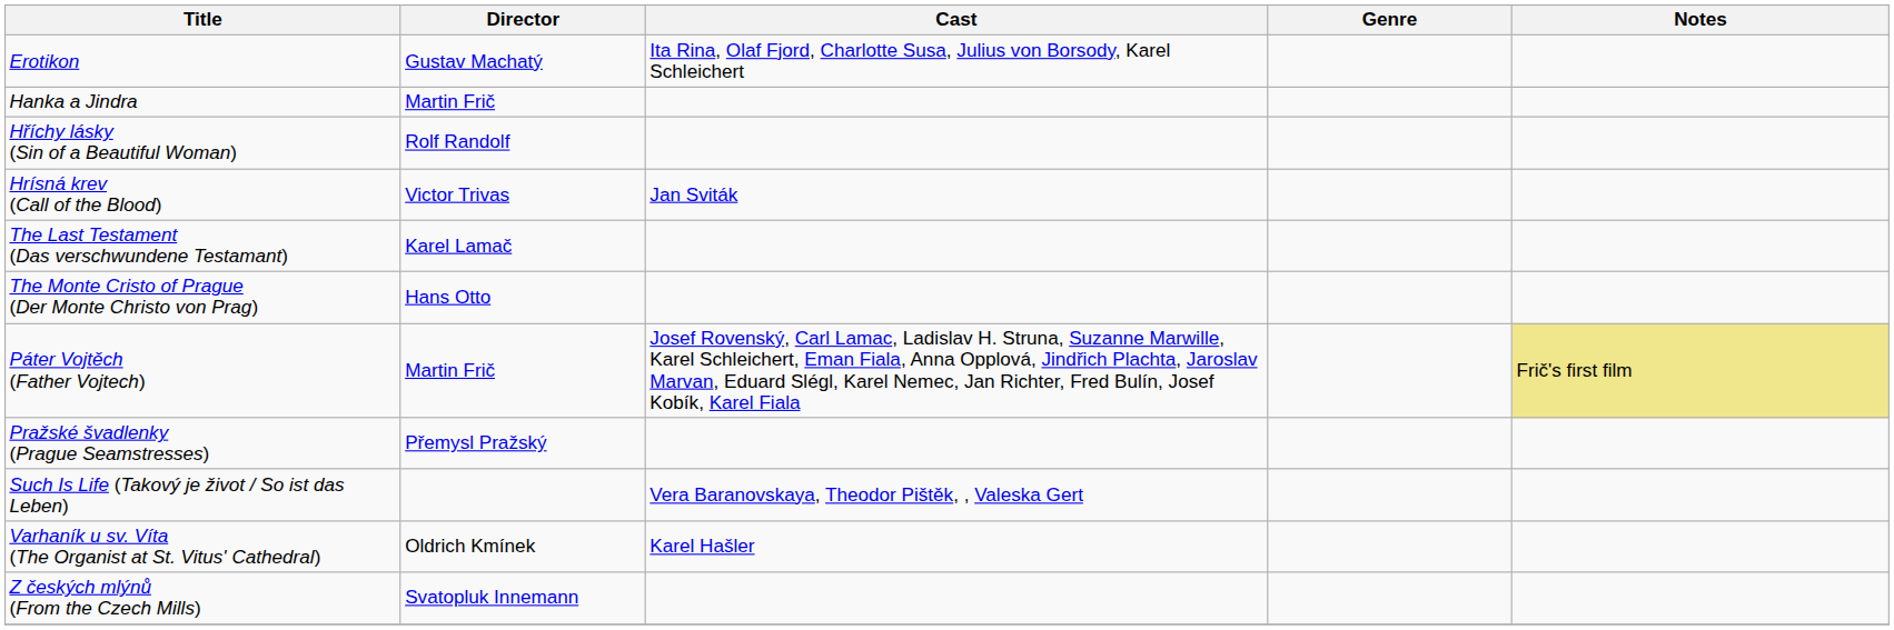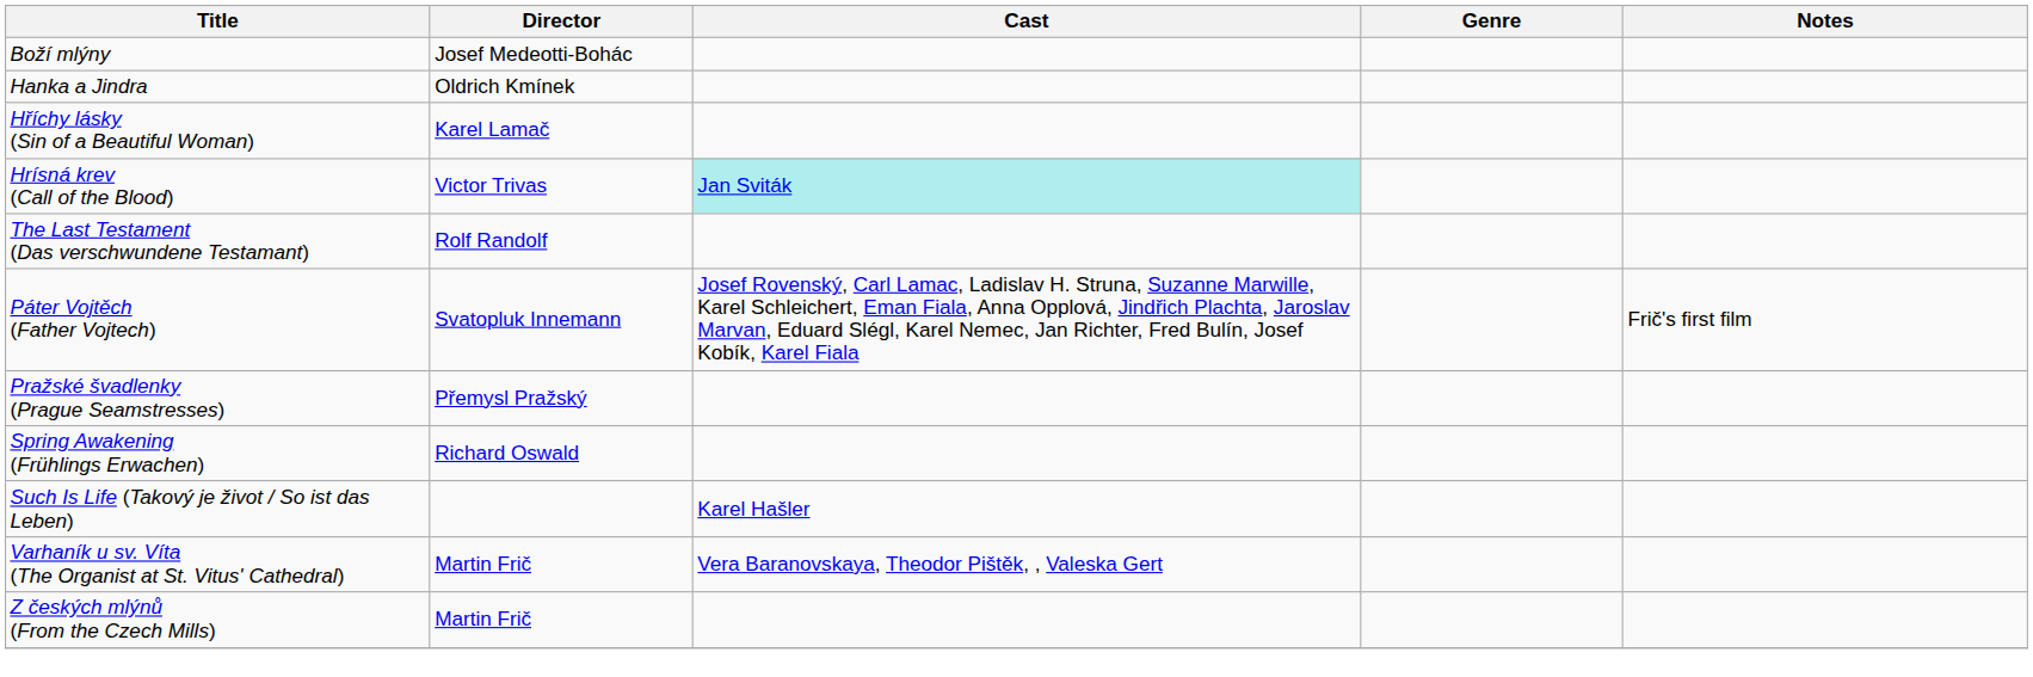+ row: Boží mlýny | Josef Medeotti-Bohác
- row: Erotikon | Gustav Machatý | Ita Rina, Olaf Fjord, Charlotte Susa, Julius von Borsody, Karel Schleichert
Hanka a Jindra | Director: Martin Frič -> Oldrich Kmínek
Hříchy lásky (Sin of a Beautiful Woman) | Director: Rolf Randolf -> Karel Lamač
Hrísná krev (Call of the Blood) | Cast: no background -> paleturquoise background
The Last Testament (Das verschwundene Testamant) | Director: Karel Lamač -> Rolf Randolf
- row: The Monte Cristo of Prague (Der Monte Christo von Prag) | Hans Otto
Páter Vojtěch (Father Vojtech) | Director: Martin Frič -> Svatopluk Innemann
Páter Vojtěch (Father Vojtech) | Notes: khaki background -> no background
+ row: Spring Awakening (Frühlings Erwachen) | Richard Oswald
Such Is Life (Takový je život / So ist das Leben) | Cast: Vera Baranovskaya, Theodor Pištěk, , Valeska Gert -> Karel Hašler
Varhaník u sv. Víta (The Organist at St. Vitus' Cathedral) | Director: Oldrich Kmínek -> Martin Frič
Varhaník u sv. Víta (The Organist at St. Vitus' Cathedral) | Cast: Karel Hašler -> Vera Baranovskaya, Theodor Pištěk, , Valeska Gert
Z českých mlýnů (From the Czech Mills) | Director: Svatopluk Innemann -> Martin Frič
